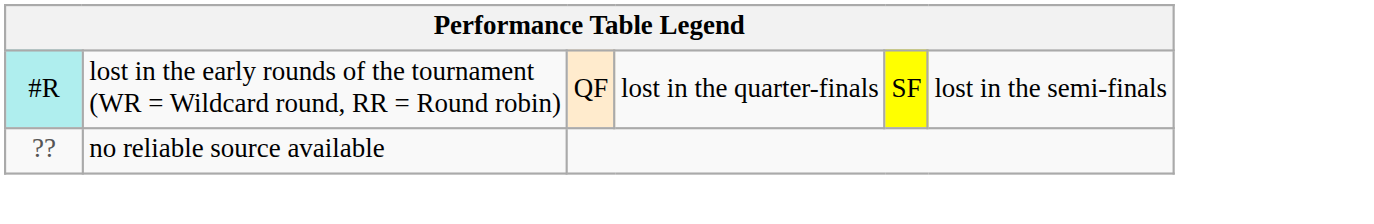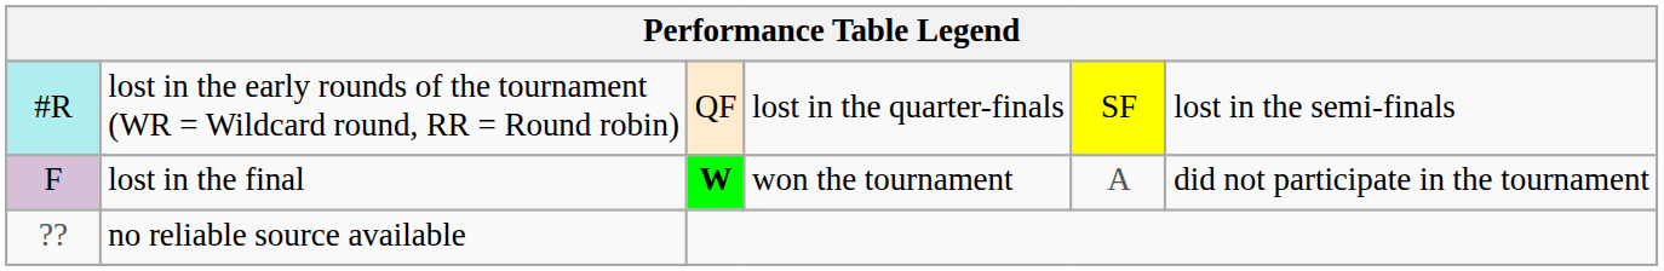+ row: F | lost in the final | W | won the tournament | A | did not participate in the tournament
